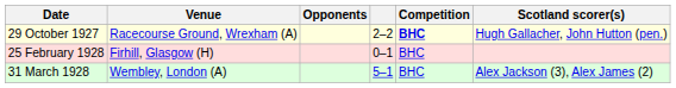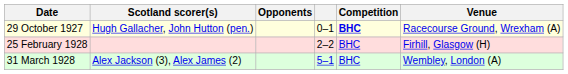columns swapped: Venue <-> Scotland scorer(s)
29 October 1927 | column 4: 2–2 -> 0–1
25 February 1928 | column 4: 0–1 -> 2–2
